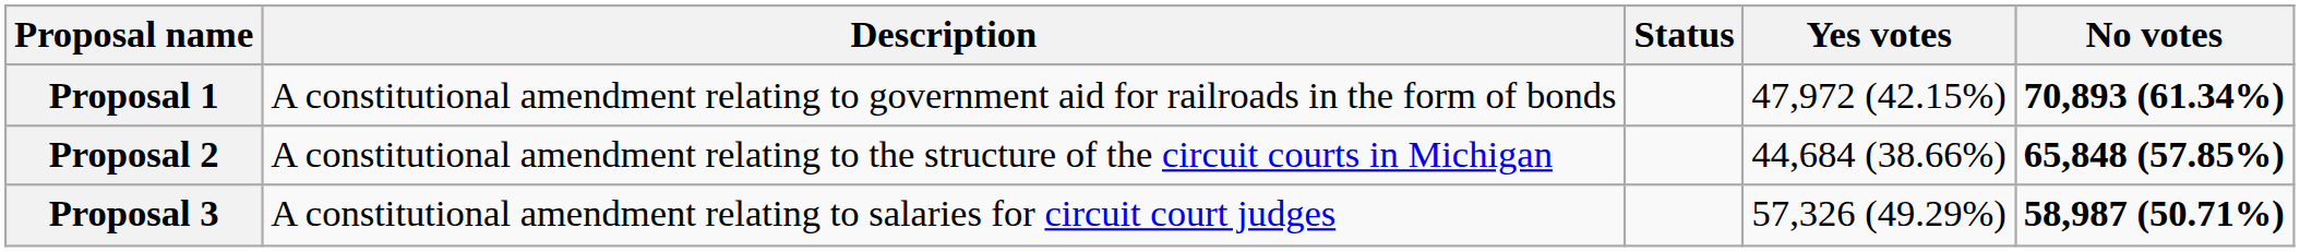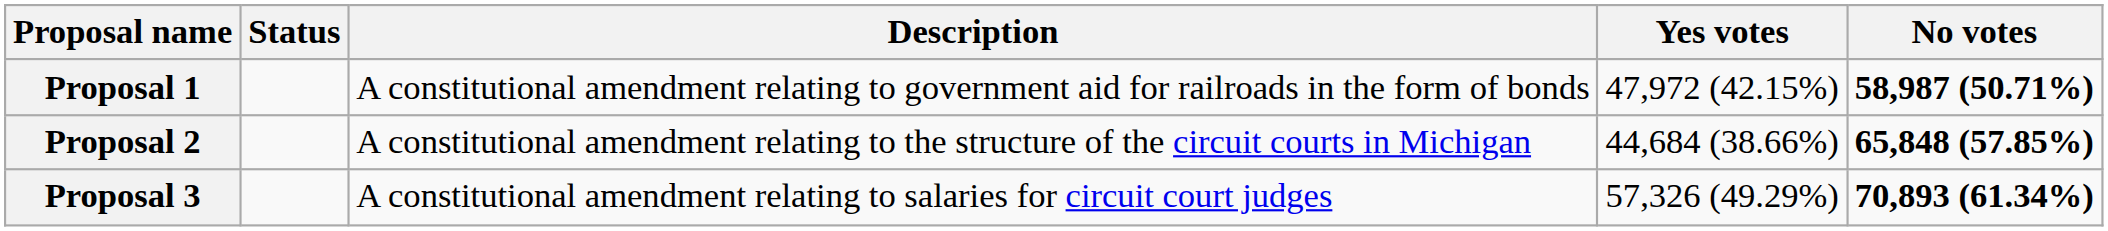columns swapped: Description <-> Status
Proposal 1 | No votes: 70,893 (61.34%) -> 58,987 (50.71%)
Proposal 3 | No votes: 58,987 (50.71%) -> 70,893 (61.34%)
